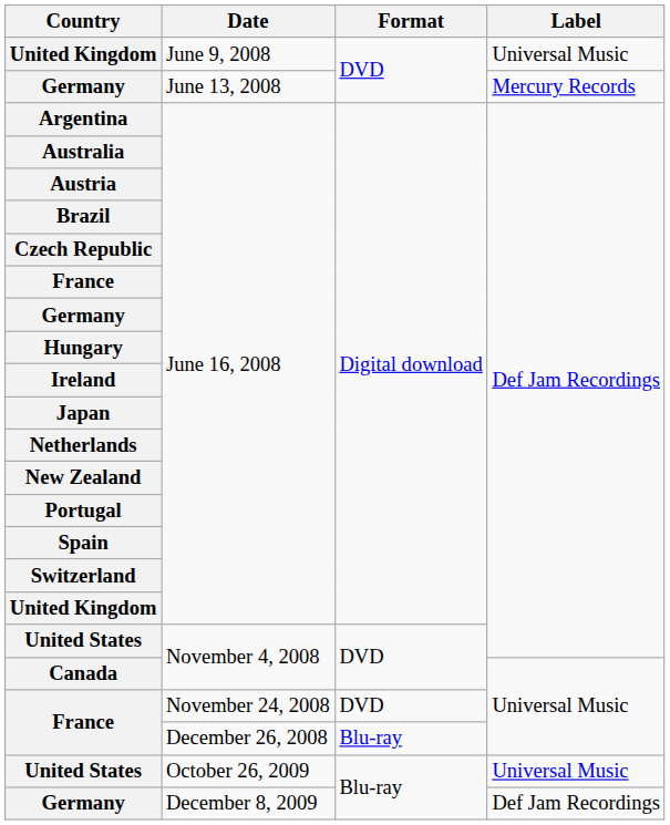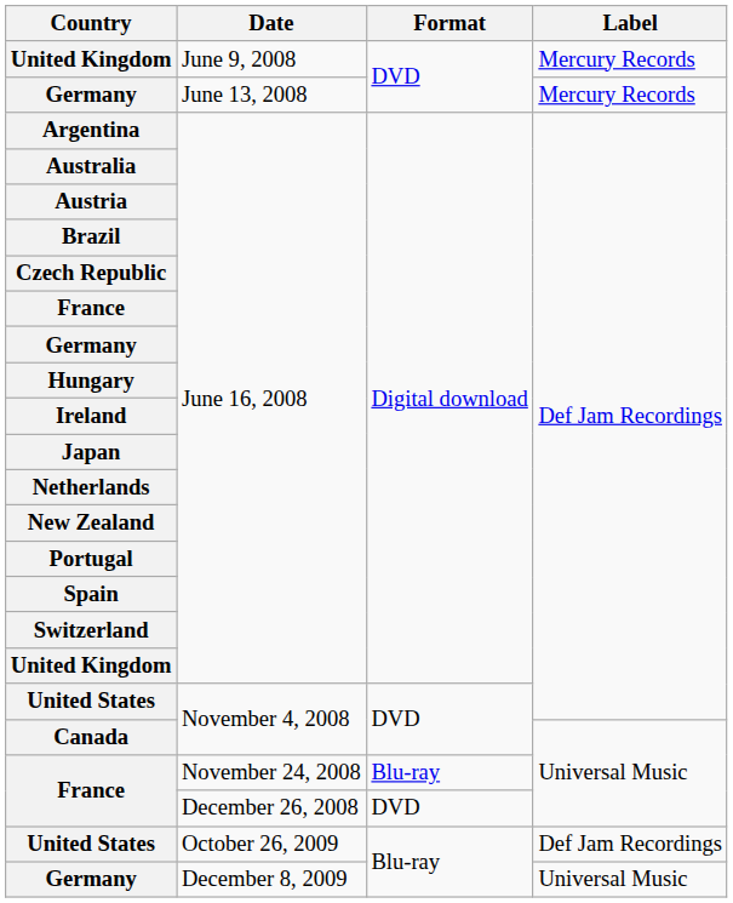June 9, 2008 | Label: Universal Music -> Mercury Records
November 24, 2008 | Format: DVD -> Blu-ray
December 26, 2008 | Format: Blu-ray -> DVD
October 26, 2009 | Label: Universal Music -> Def Jam Recordings
December 8, 2009 | Label: Def Jam Recordings -> Universal Music
